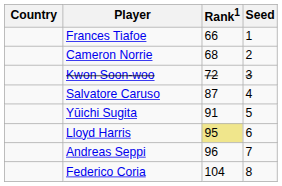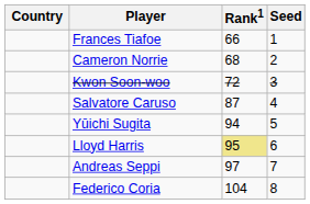Yūichi Sugita | Rank1: 91 -> 94
Andreas Seppi | Rank1: 96 -> 97
